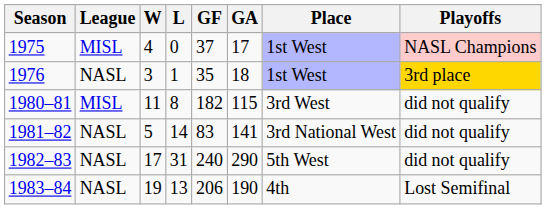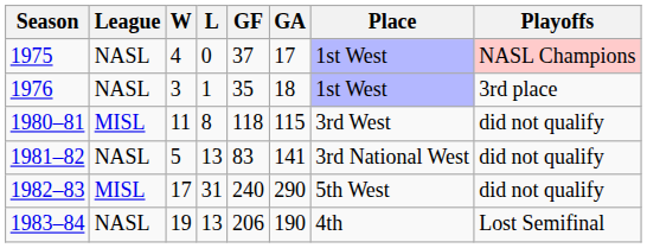1975 | League: MISL -> NASL
1976 | Playoffs: gold background -> no background
1980–81 | GF: 182 -> 118
1981–82 | L: 14 -> 13
1982–83 | League: NASL -> MISL
